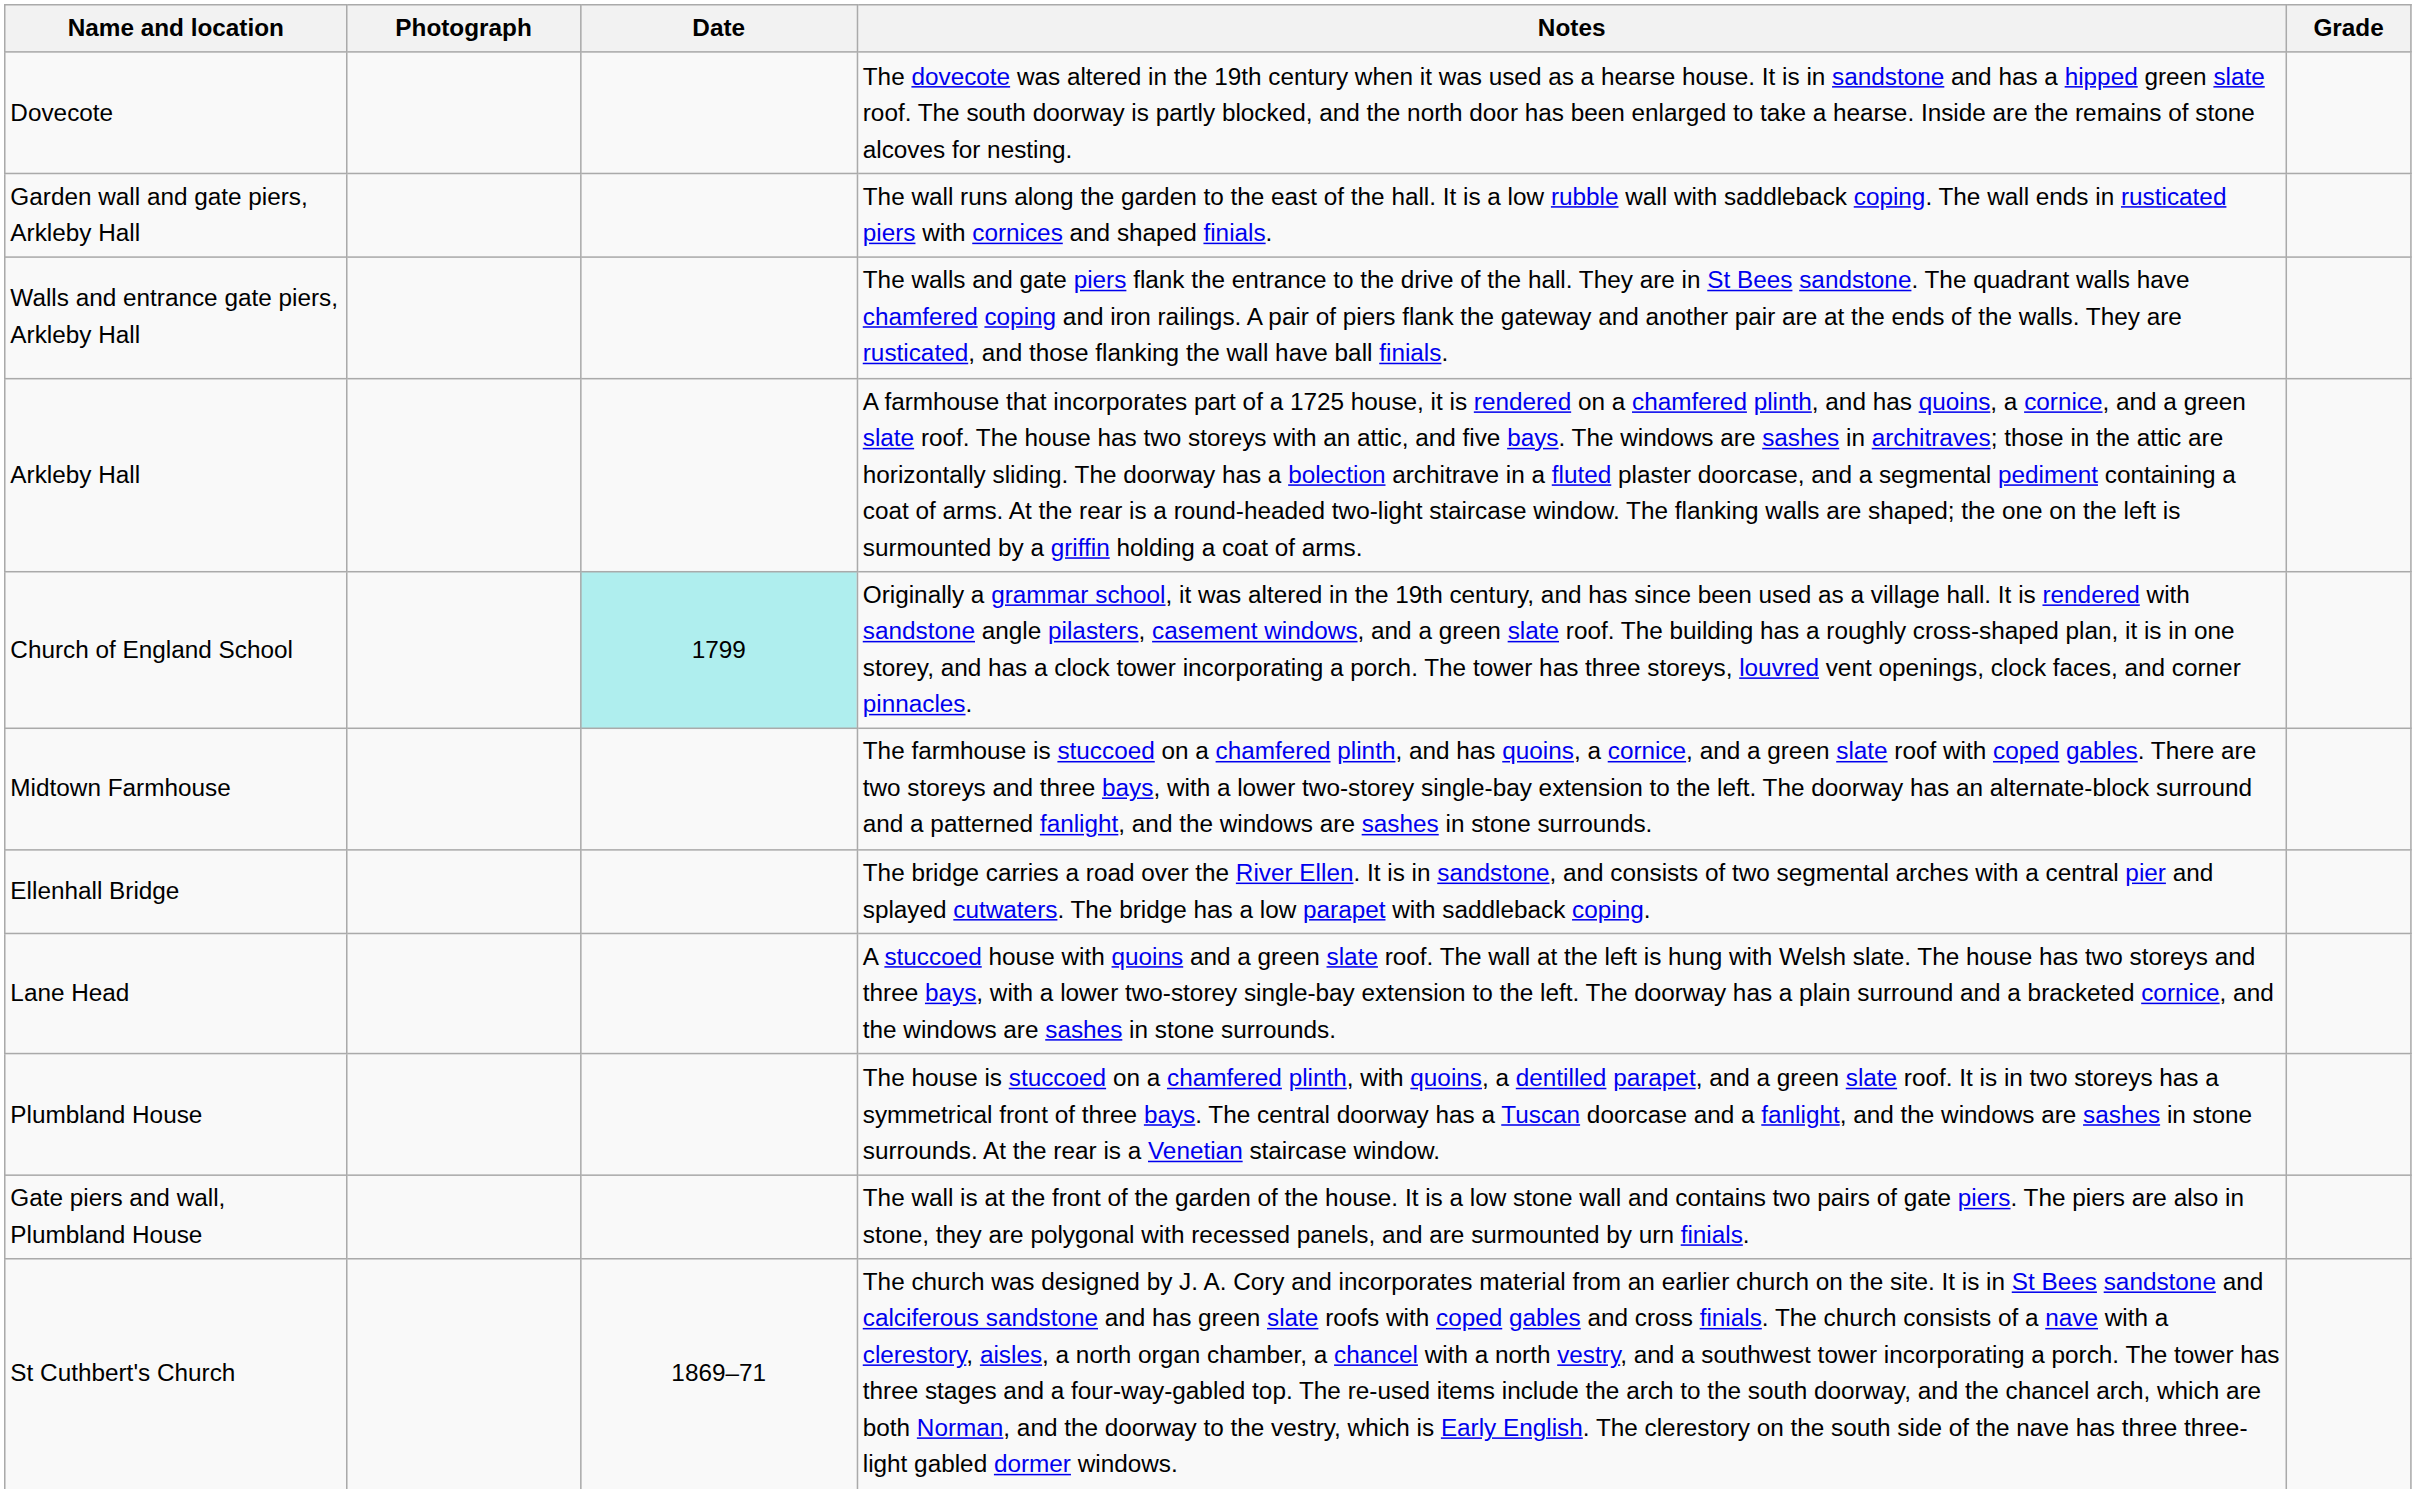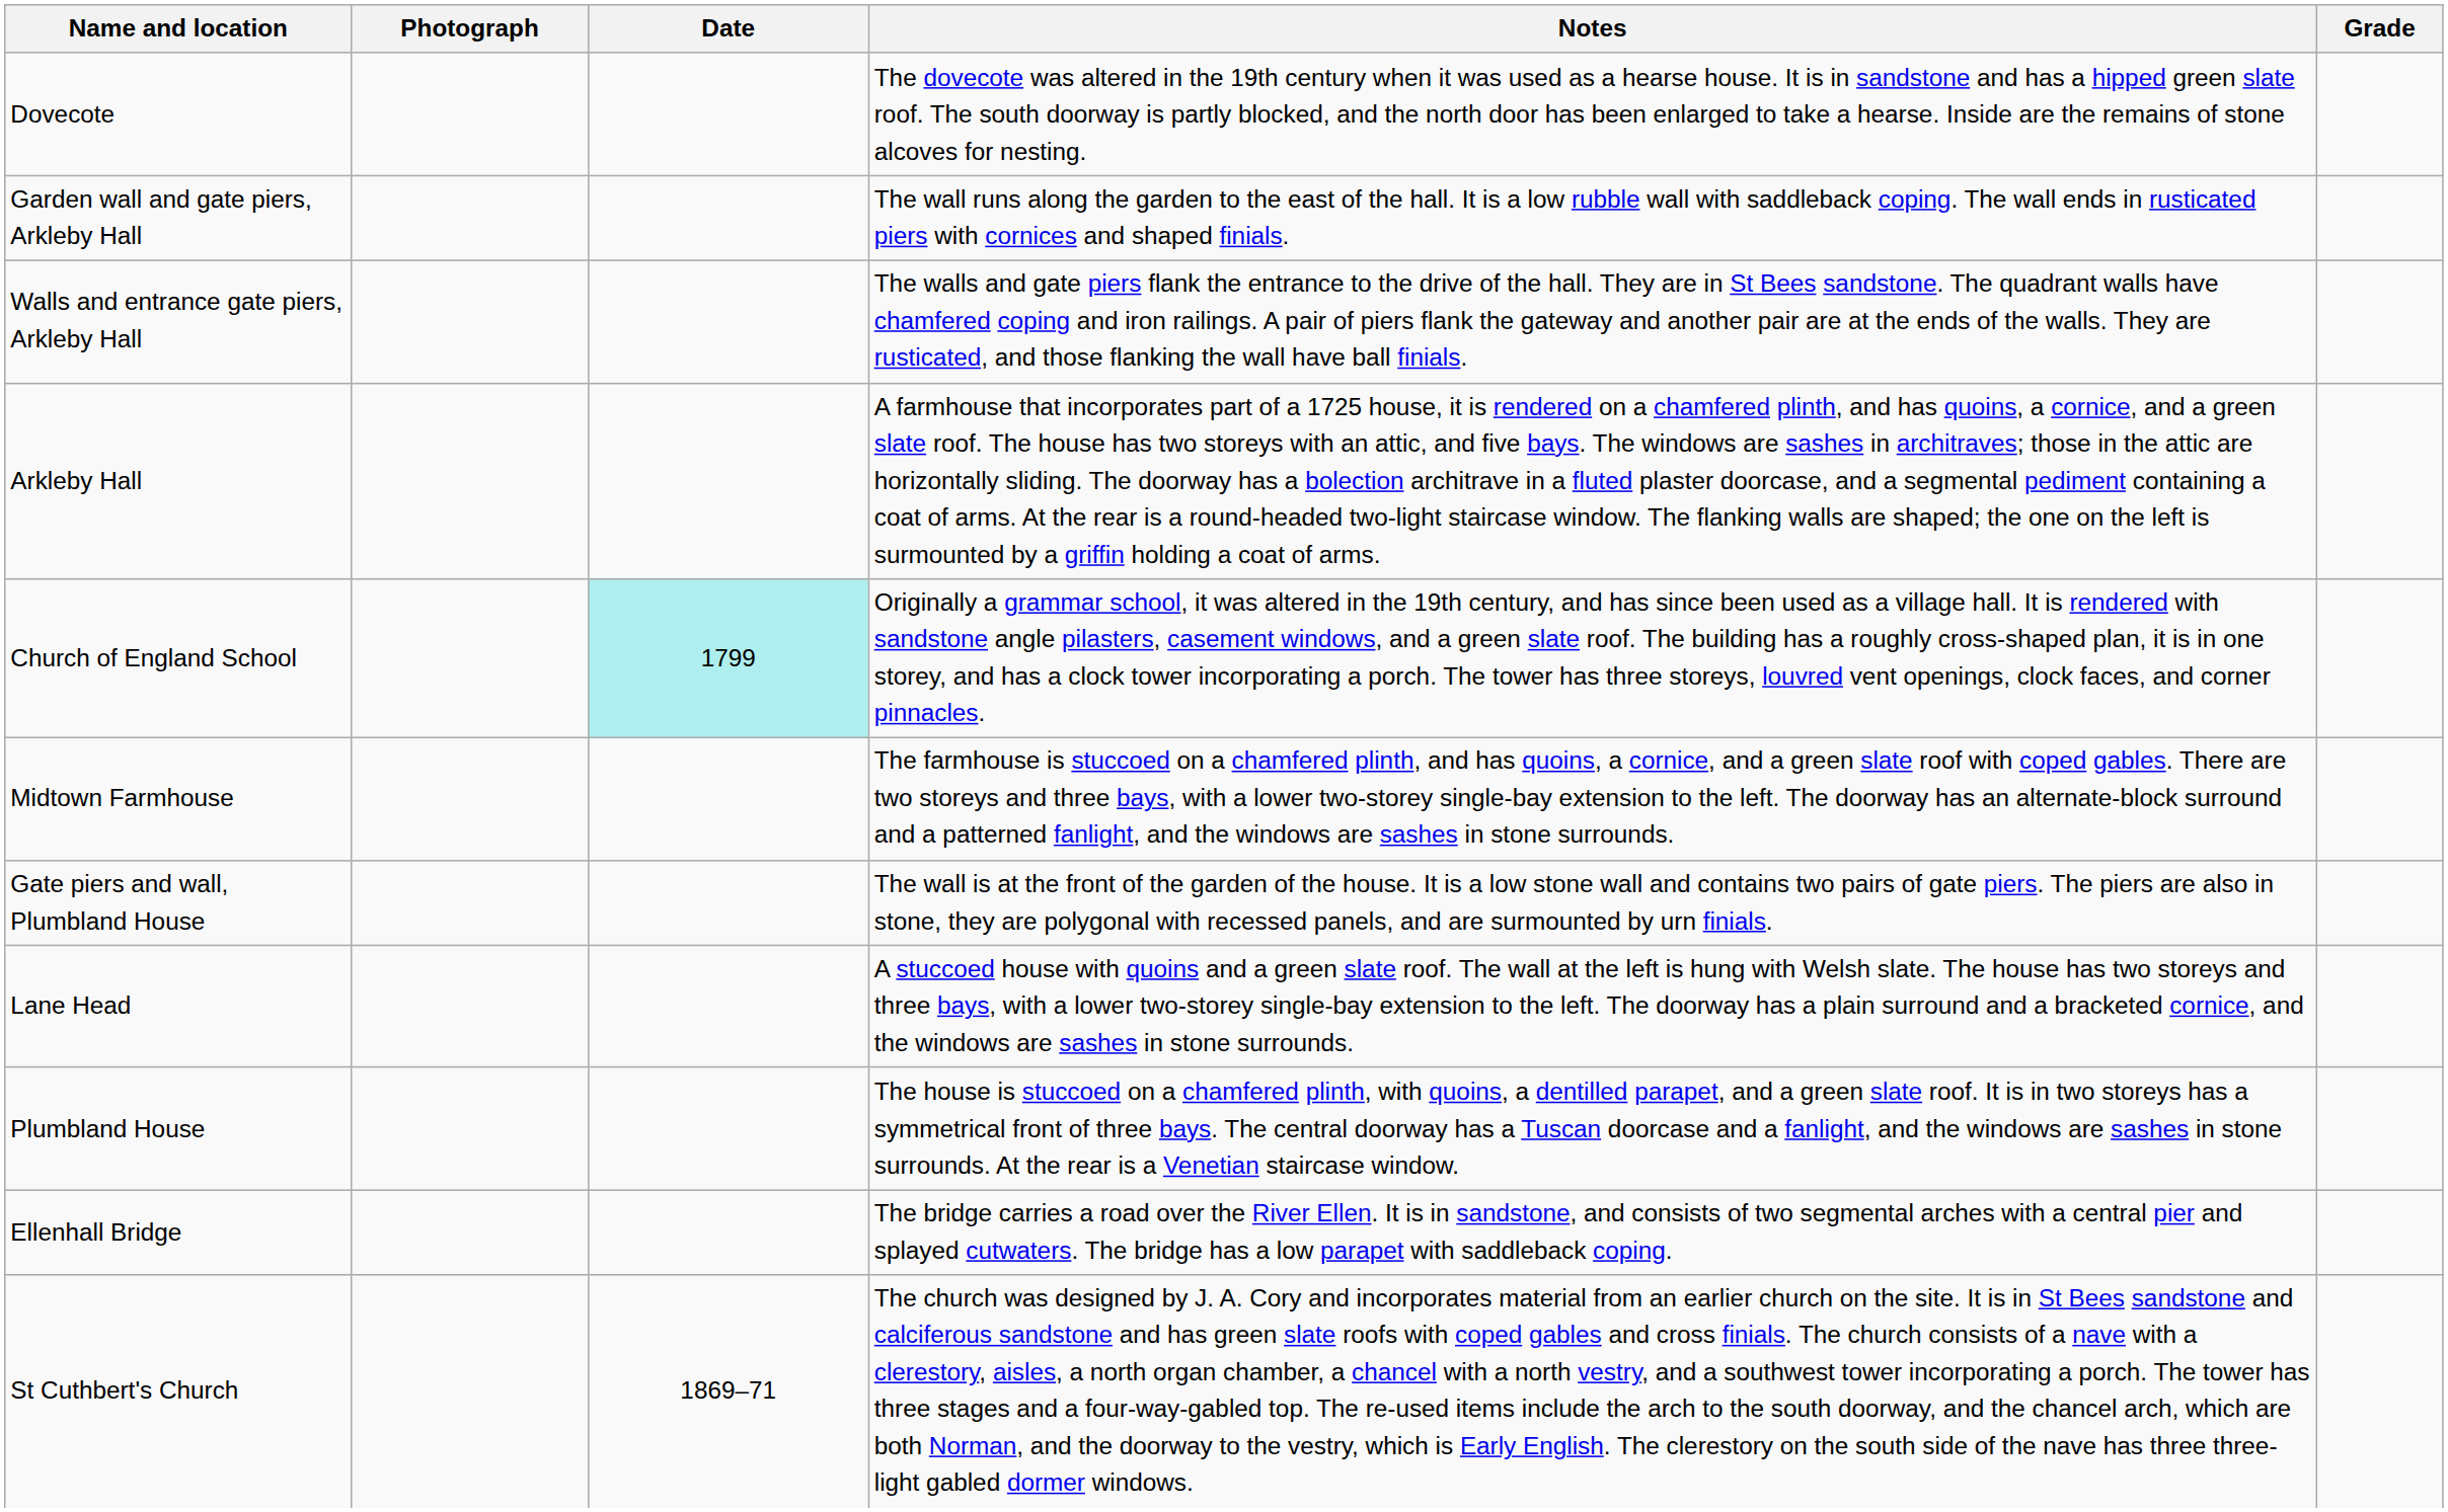rows swapped: Ellenhall Bridge <-> Gate piers and wall, Plumbland House
